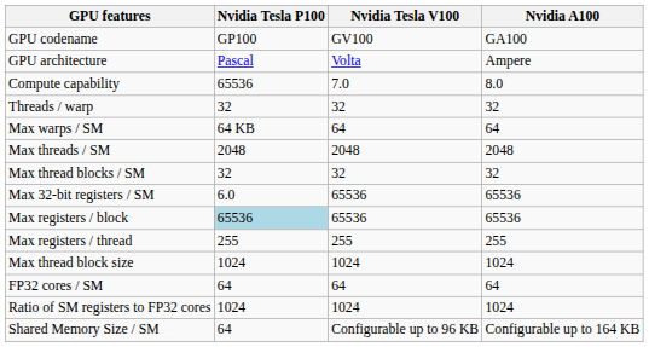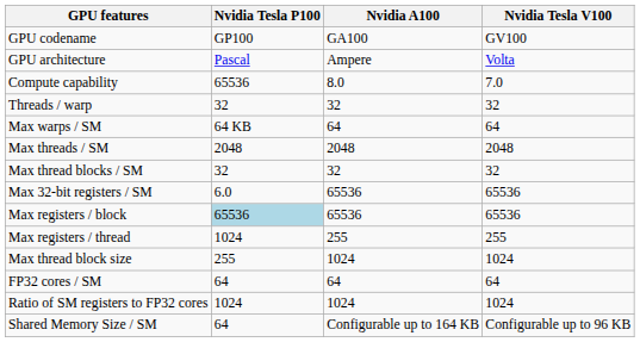columns swapped: Nvidia Tesla V100 <-> Nvidia A100
Max registers / thread | Nvidia Tesla P100: 255 -> 1024
Max thread block size | Nvidia Tesla P100: 1024 -> 255
